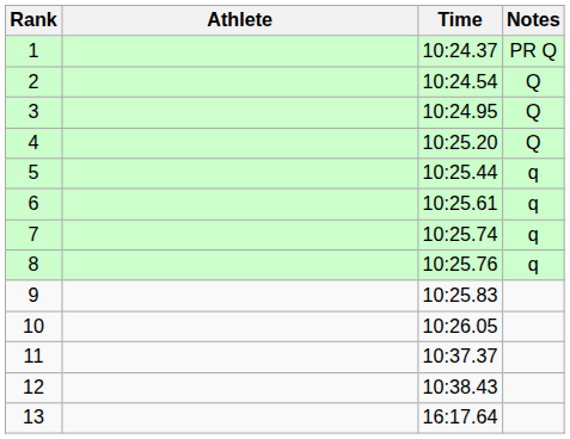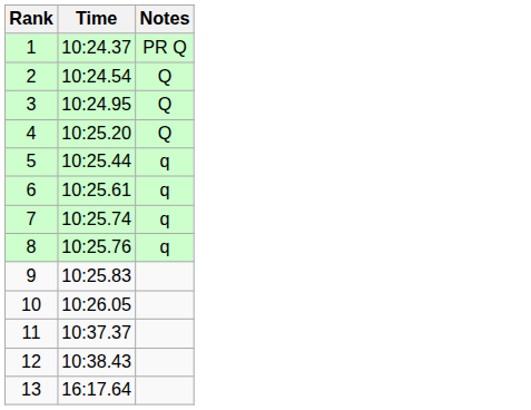- column: Athlete
